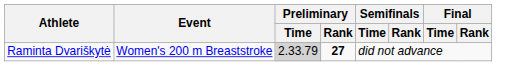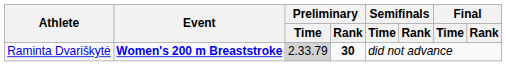Raminta Dvariškytė | Event: normal -> bold
Raminta Dvariškytė | Preliminary / Rank: 27 -> 30
